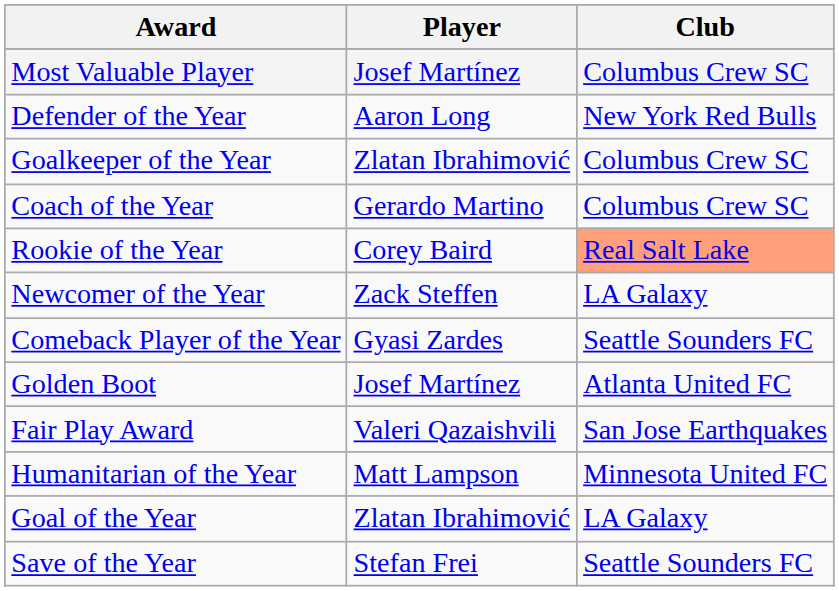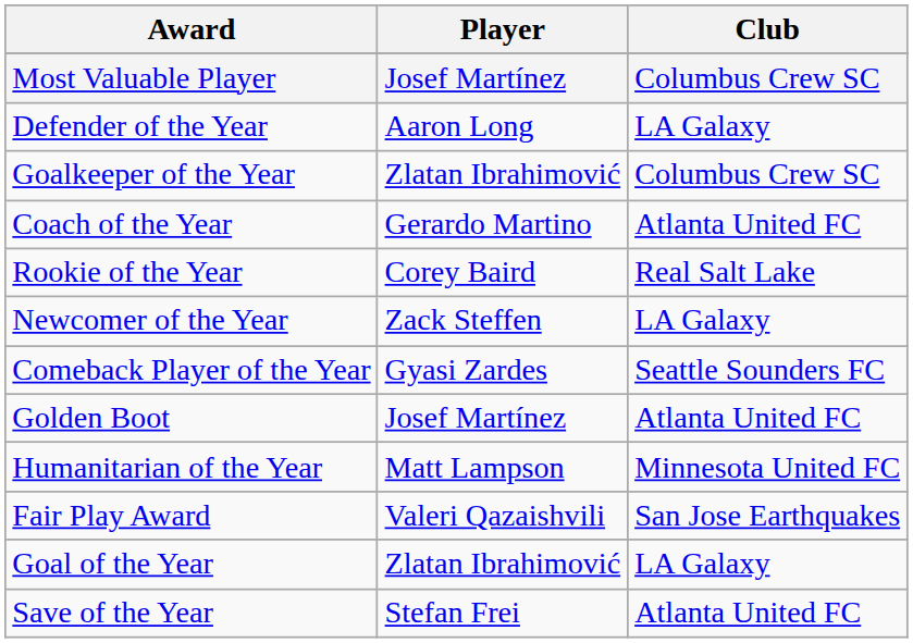Defender of the Year | Club: New York Red Bulls -> LA Galaxy
Coach of the Year | Club: Columbus Crew SC -> Atlanta United FC
Rookie of the Year | Club: lightsalmon background -> no background
rows swapped: Fair Play Award <-> Humanitarian of the Year
Save of the Year | Club: Seattle Sounders FC -> Atlanta United FC
